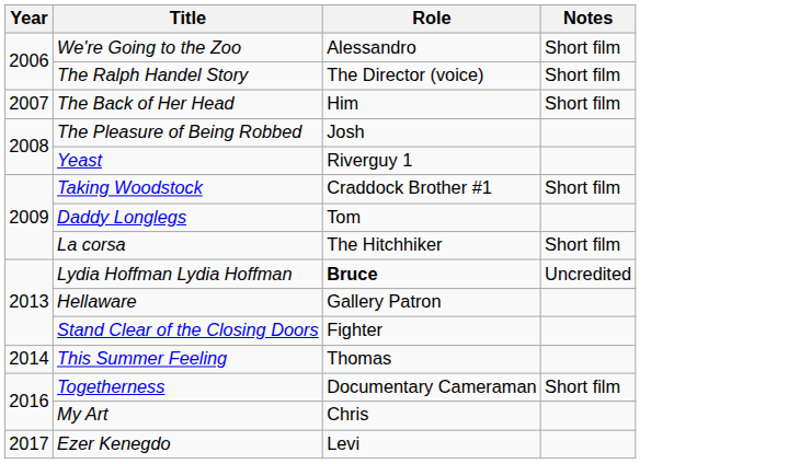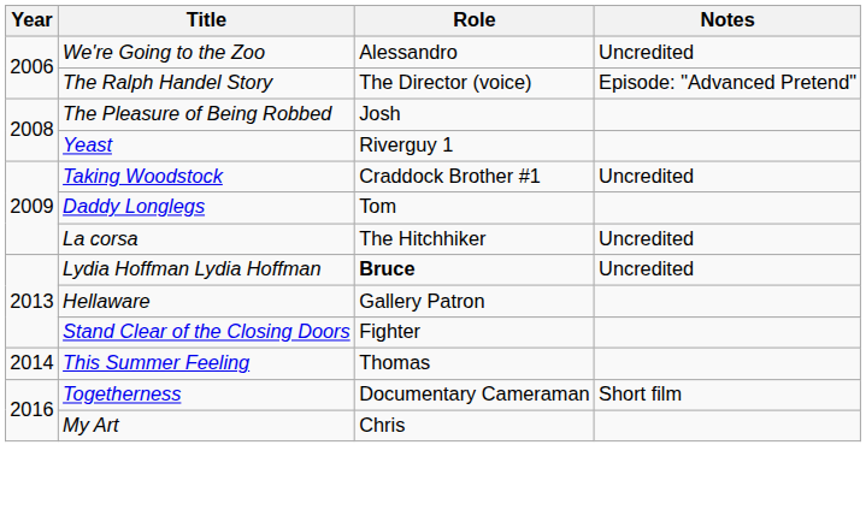We're Going to the Zoo | Notes: Short film -> Uncredited
The Ralph Handel Story | Notes: Short film -> Episode: "Advanced Pretend"
- row: 2007 | The Back of Her Head | Him | Short film
Taking Woodstock | Notes: Short film -> Uncredited
La corsa | Notes: Short film -> Uncredited
- row: 2017 | Ezer Kenegdo | Levi
